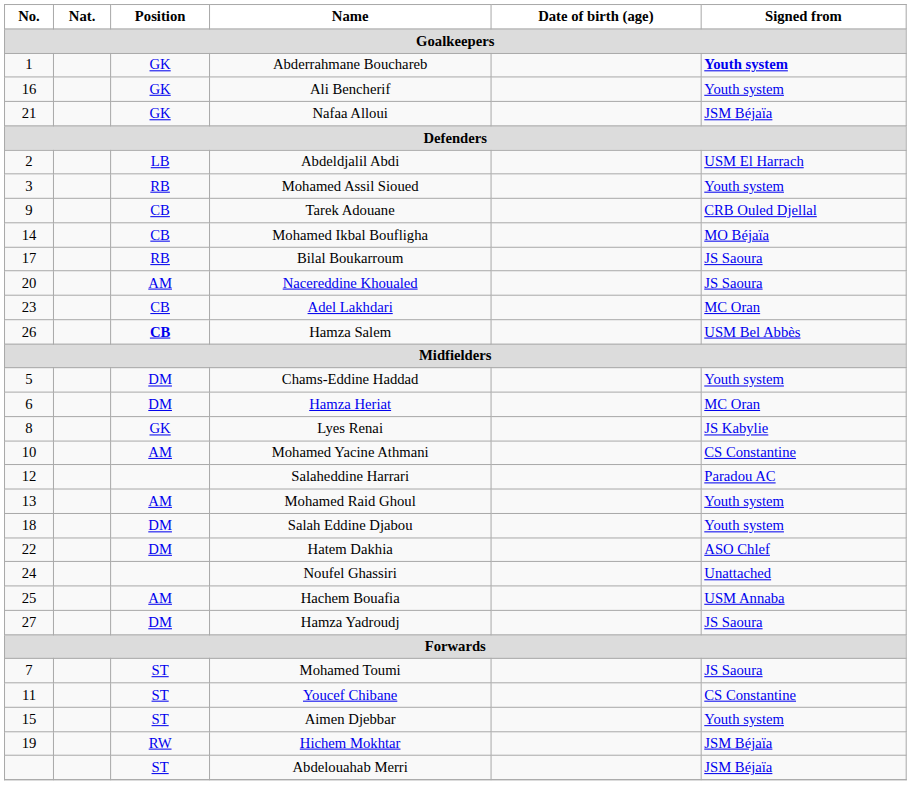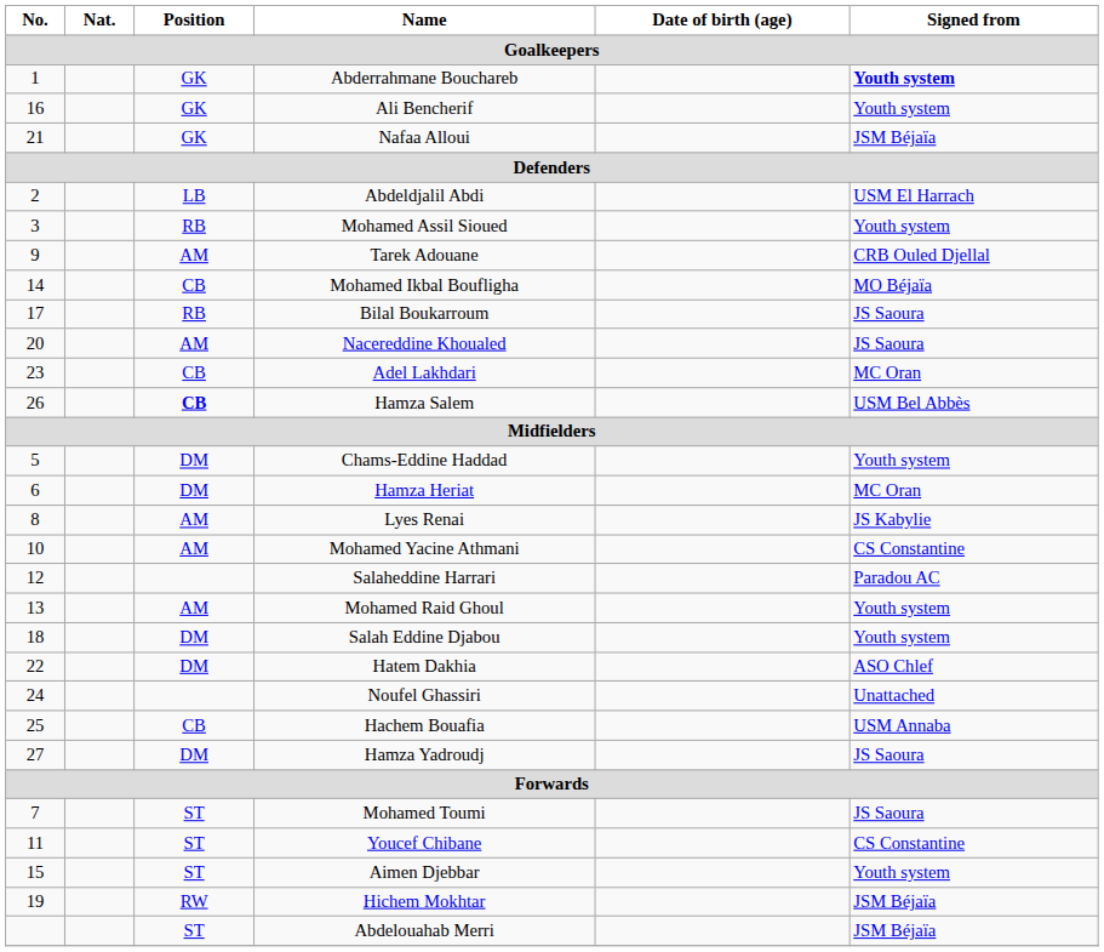Tarek Adouane | Position: CB -> AM
Lyes Renai | Position: GK -> AM
Hachem Bouafia | Position: AM -> CB
